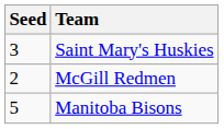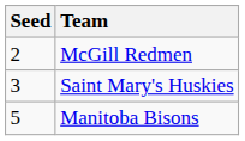rows swapped: McGill Redmen <-> Saint Mary's Huskies
